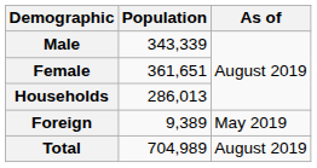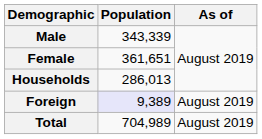Foreign | Population: no background -> lavender background
Foreign | As of: May 2019 -> August 2019
